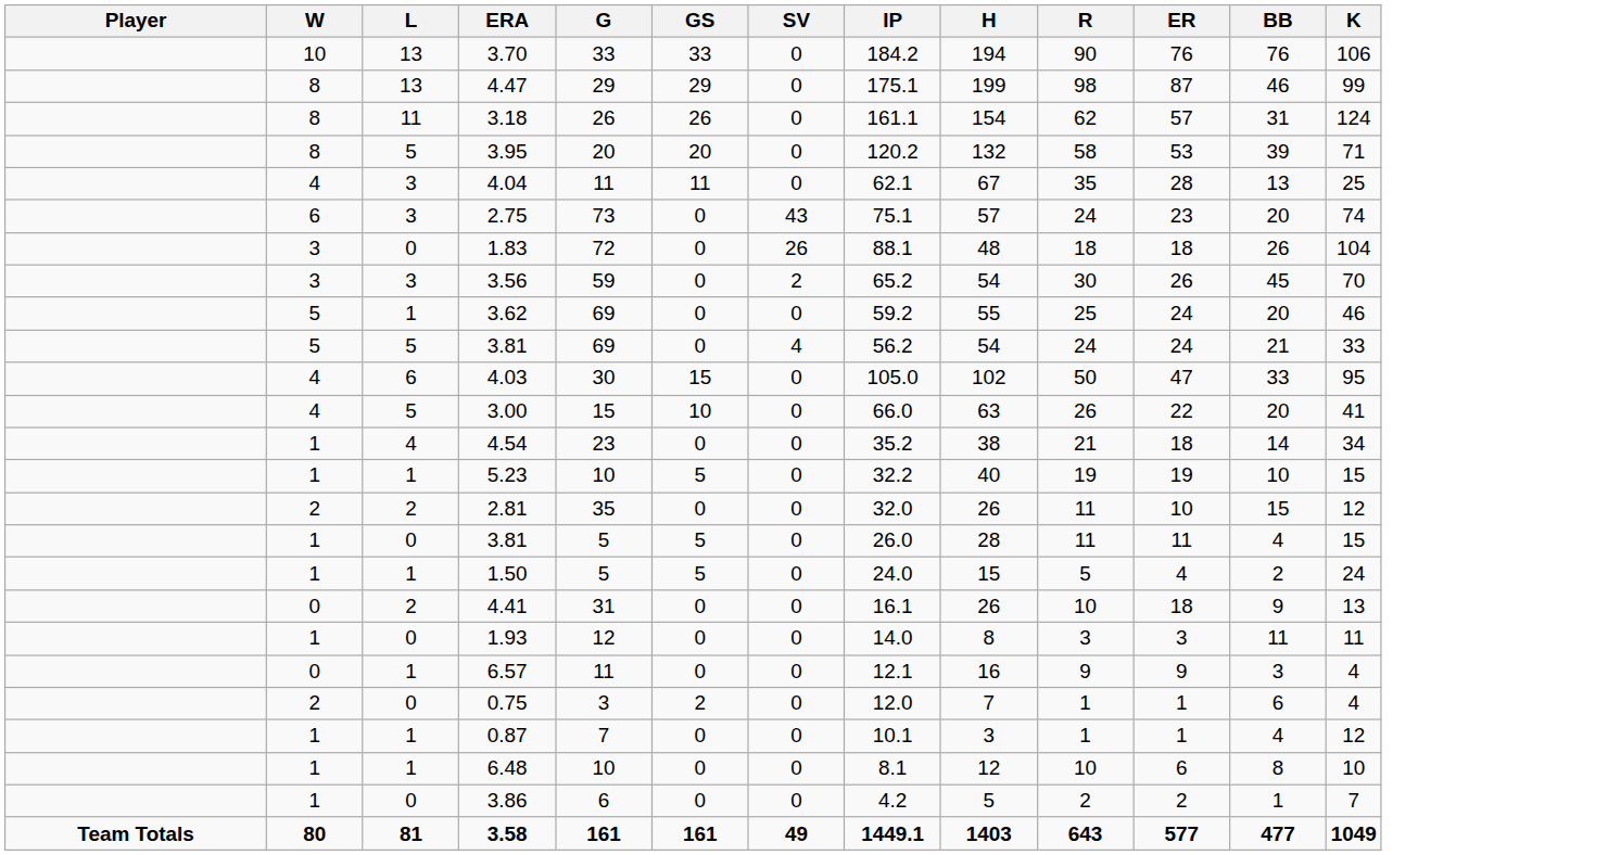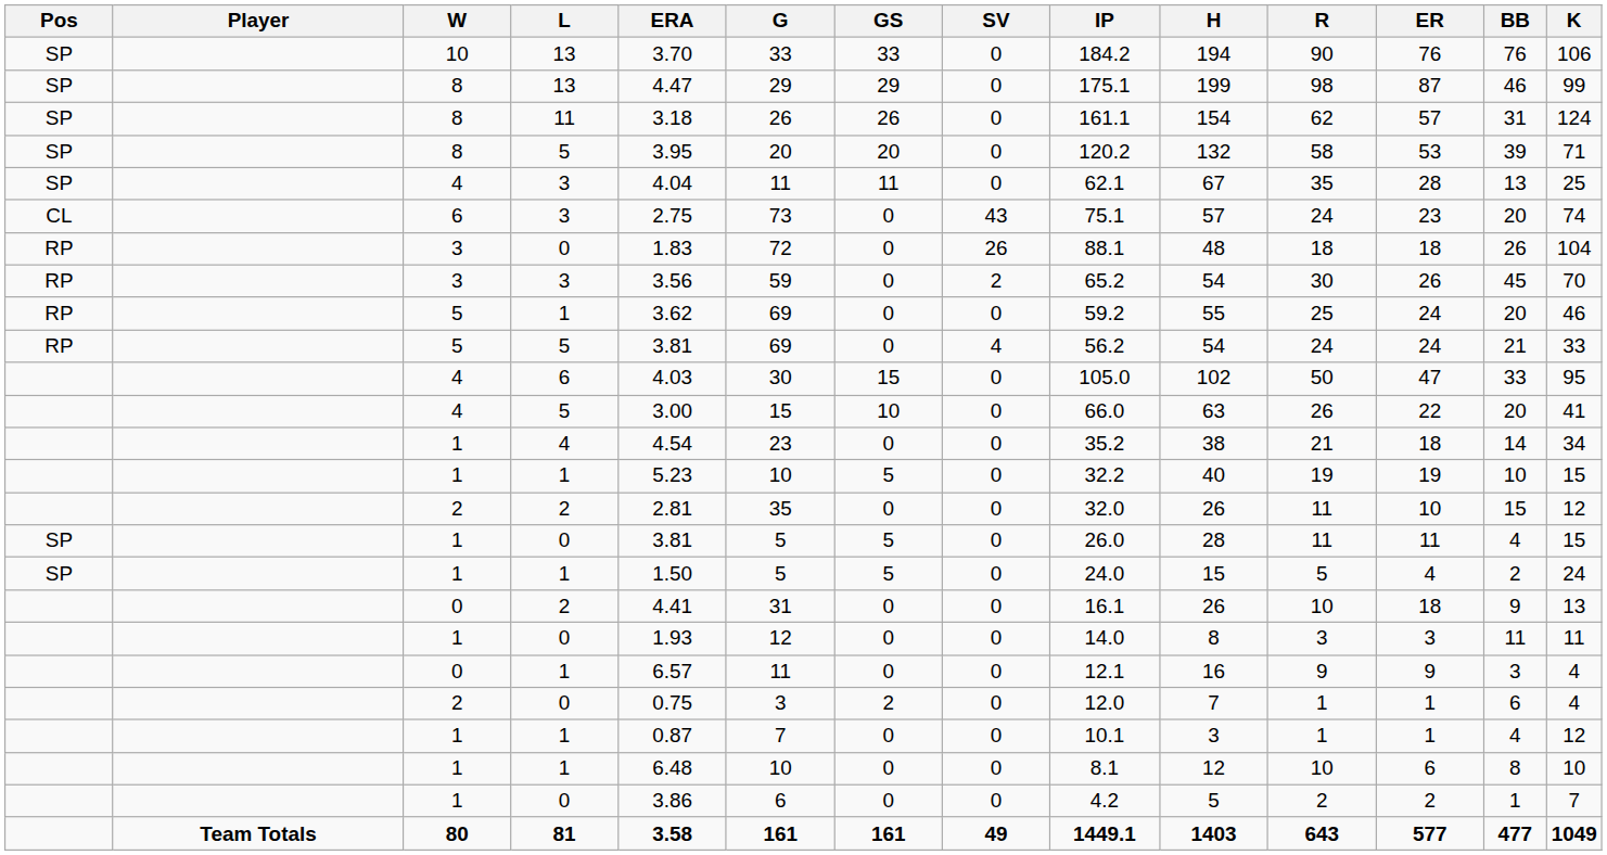+ column: Pos | SP | SP | SP | SP | SP | CL | RP | RP | RP | RP | SP | SP
